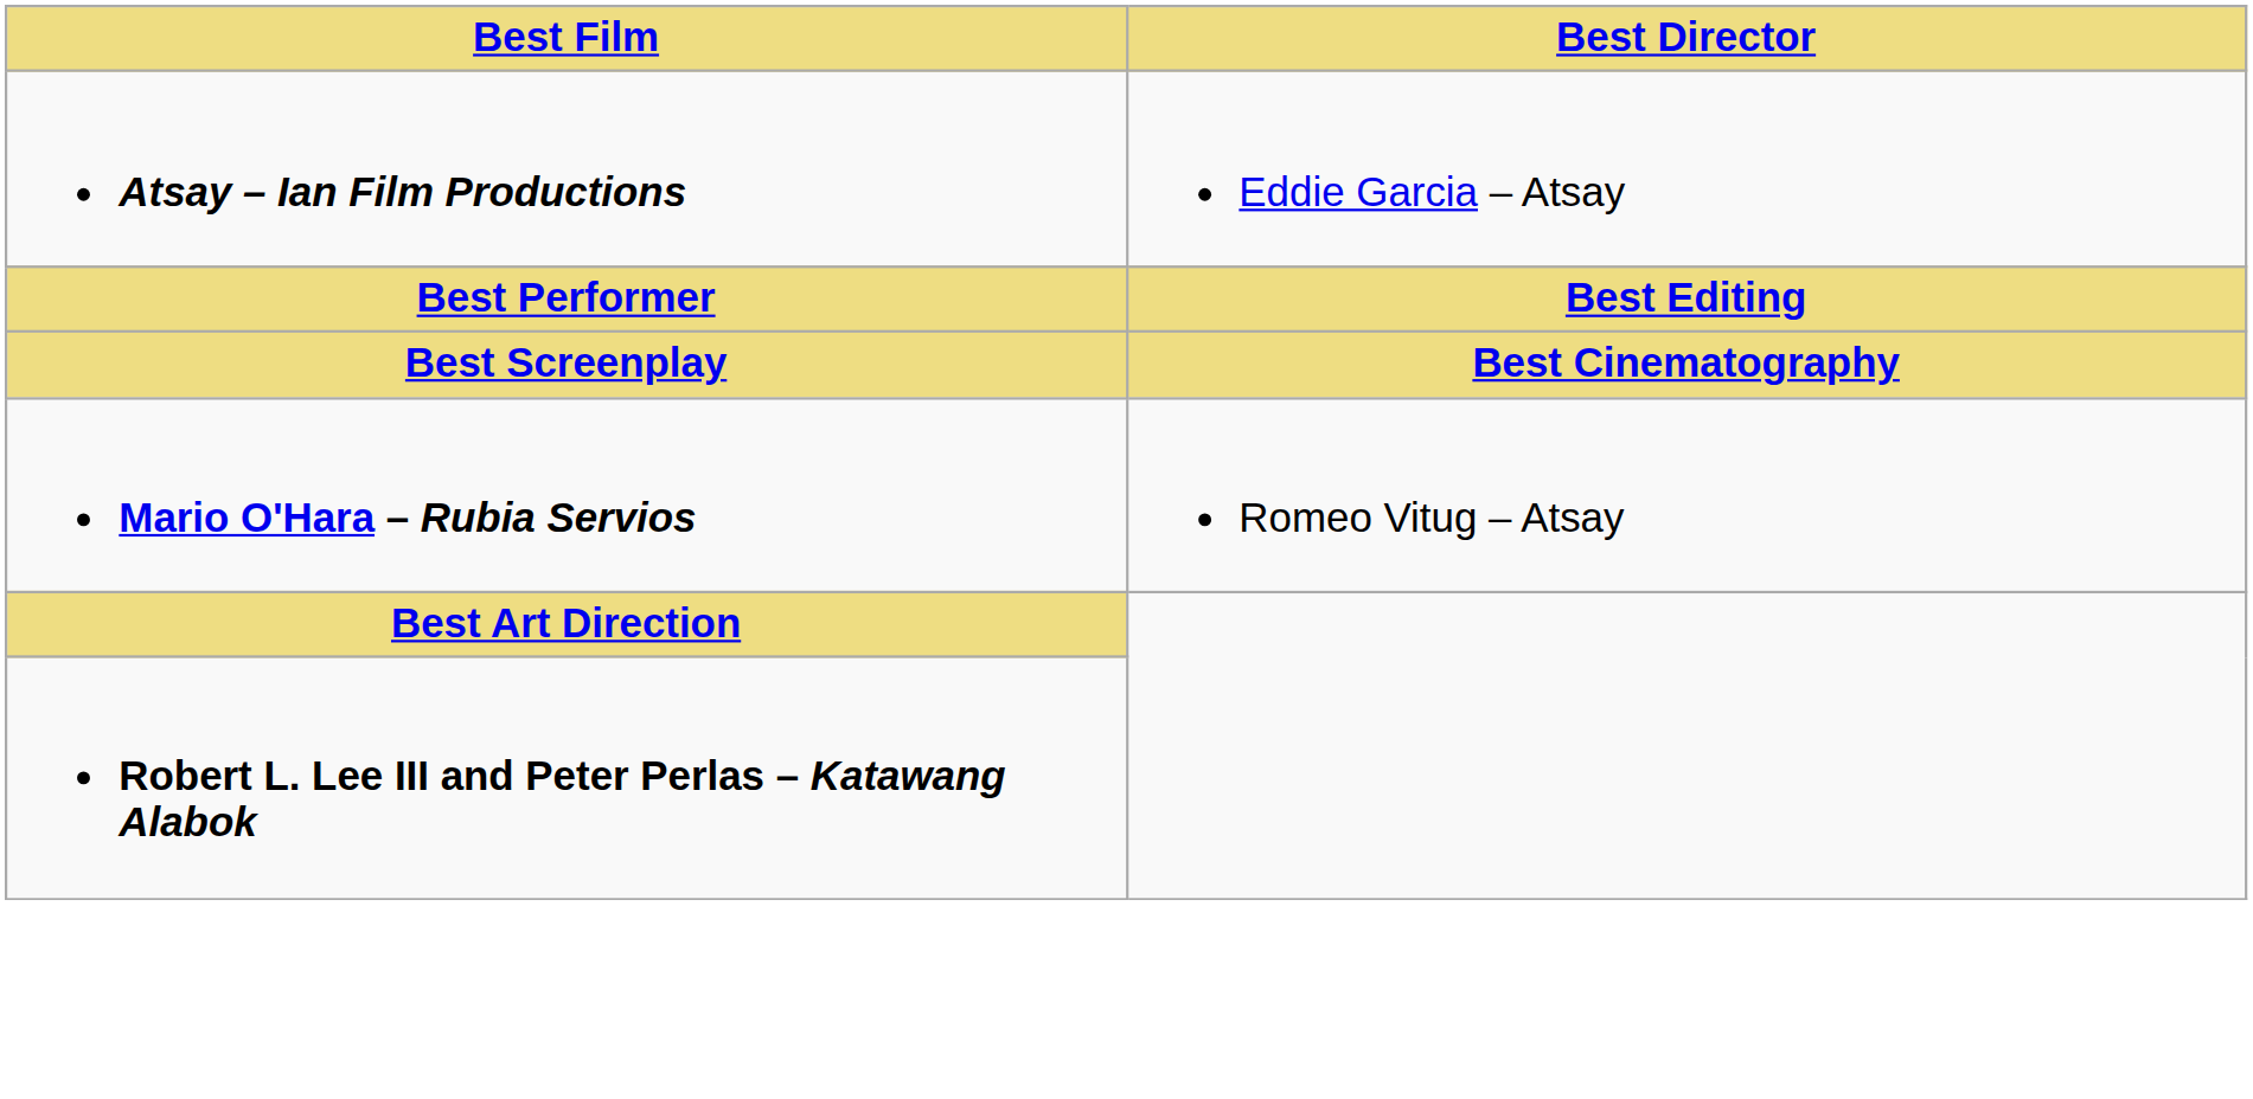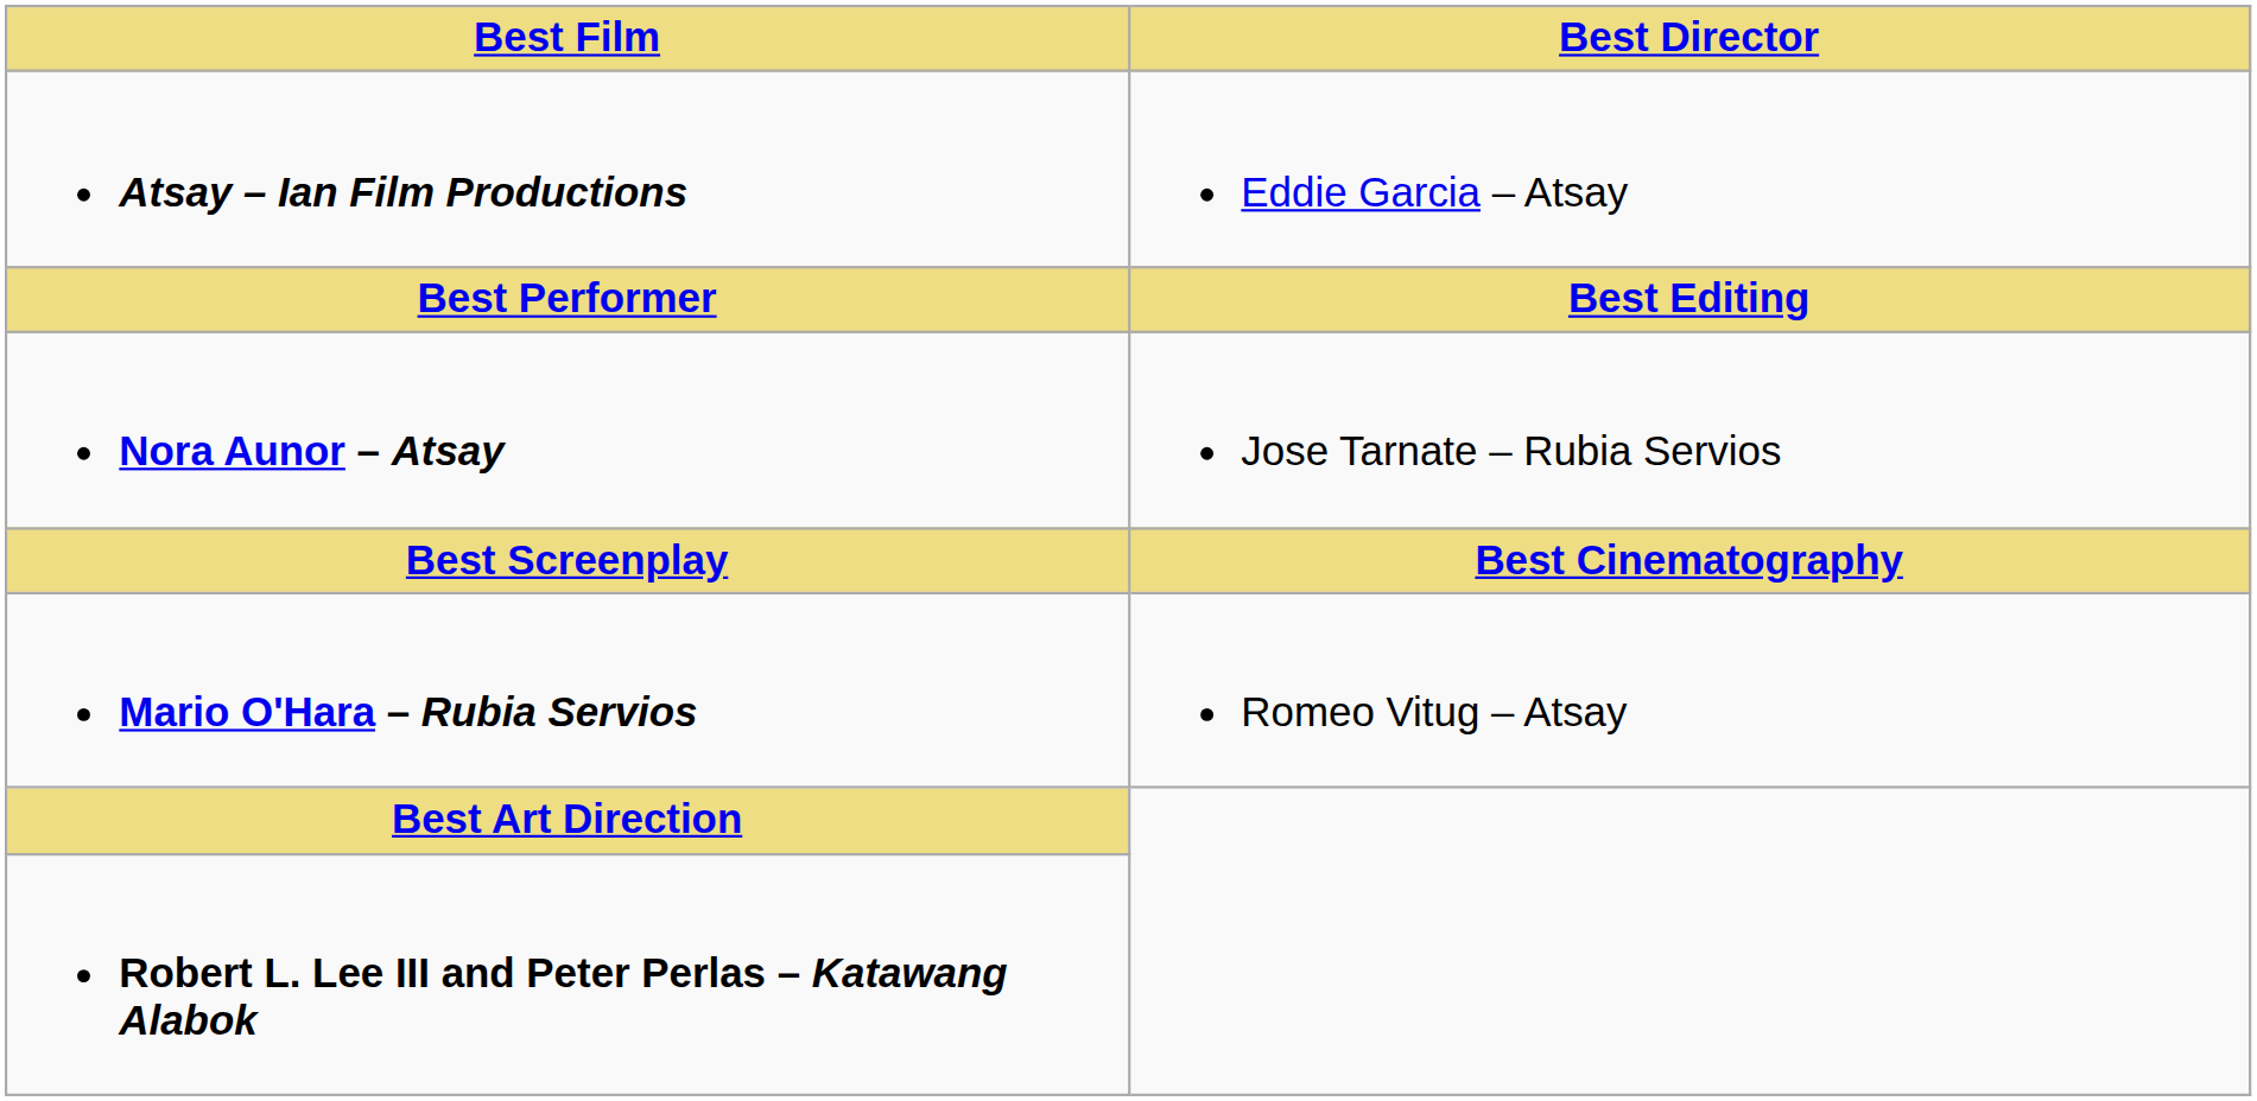+ row: Nora Aunor – Atsay | Jose Tarnate – Rubia Servios
